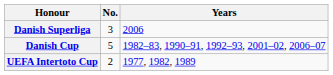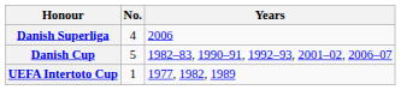Danish Superliga | No.: 3 -> 4
UEFA Intertoto Cup | No.: 2 -> 1
